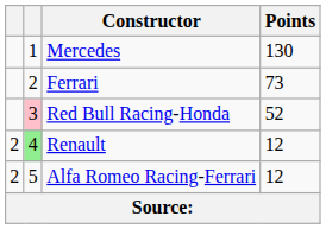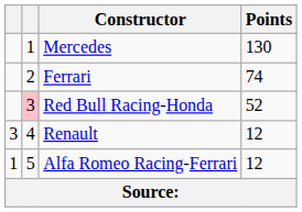Ferrari | Points: 73 -> 74
Renault | column 1: 2 -> 3
Renault | column 2: lightgreen background -> no background
Alfa Romeo Racing-Ferrari | column 1: 2 -> 1
